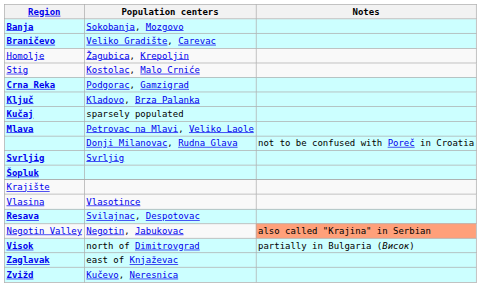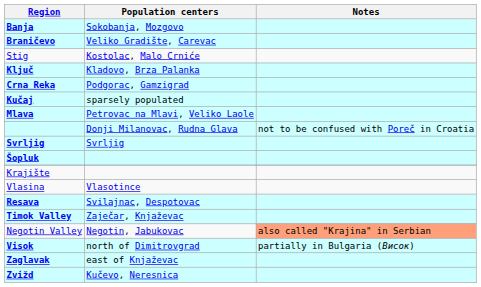- row: Homolje | Žagubica, Krepoljin
rows swapped: Crna Reka <-> Ključ
+ row: Timok Valley | Zaječar, Knjaževac
